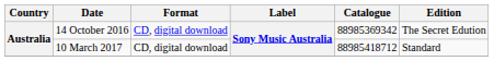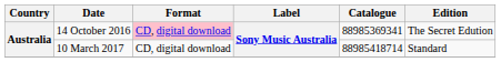14 October 2016 | Format: no background -> pink background
14 October 2016 | Catalogue: 88985369342 -> 88985369341
10 March 2017 | Catalogue: 88985418712 -> 88985418714
